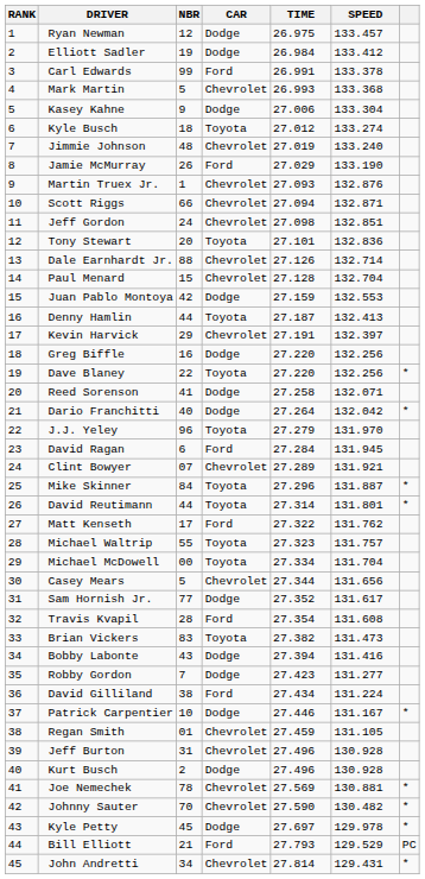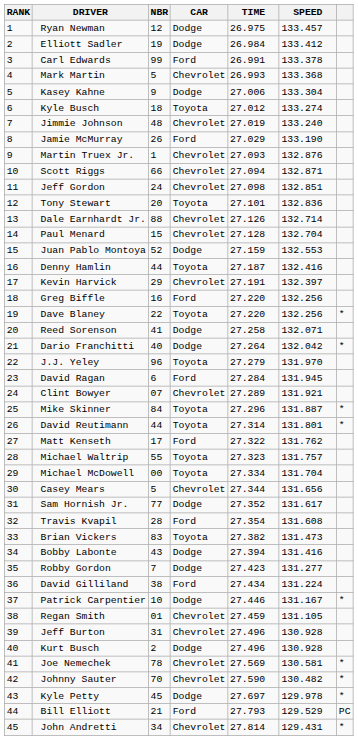Juan Pablo Montoya | NBR: 42 -> 52
Denny Hamlin | SPEED: 132.413 -> 132.416
Greg Biffle | CAR: Dodge -> Ford
Joe Nemechek | SPEED: 130.881 -> 130.581
